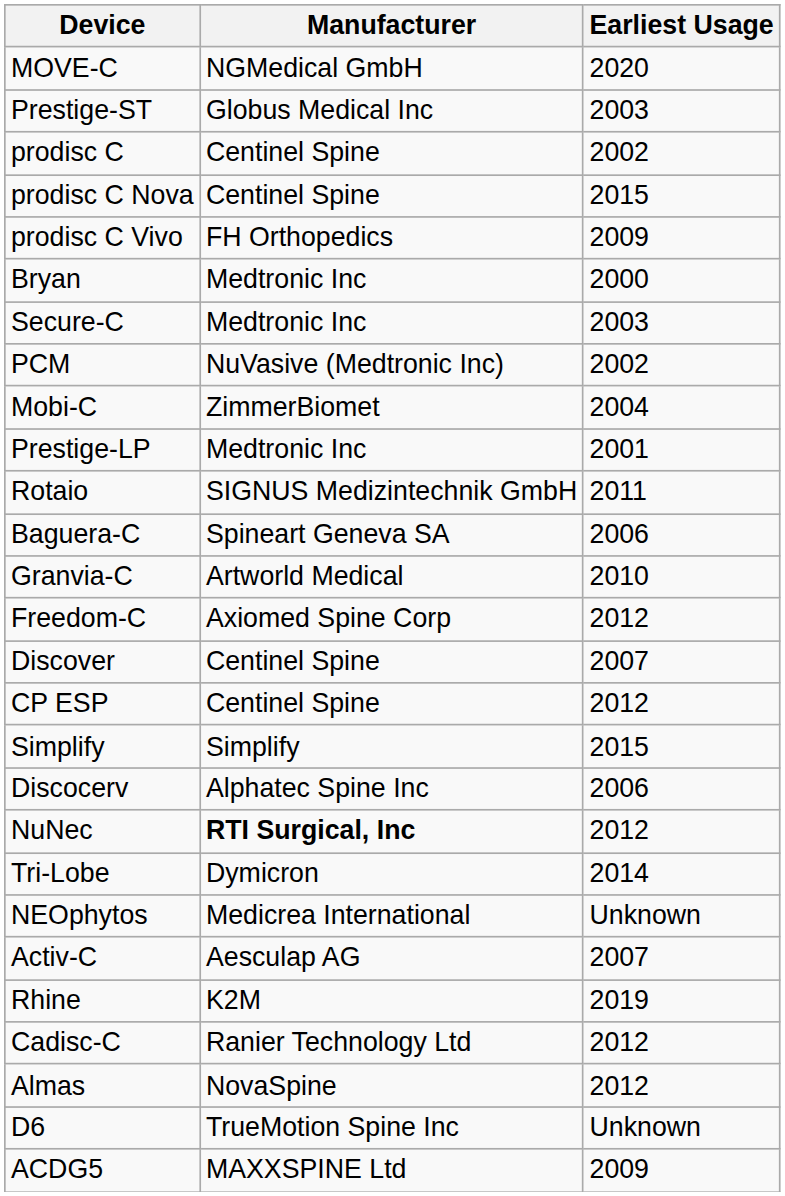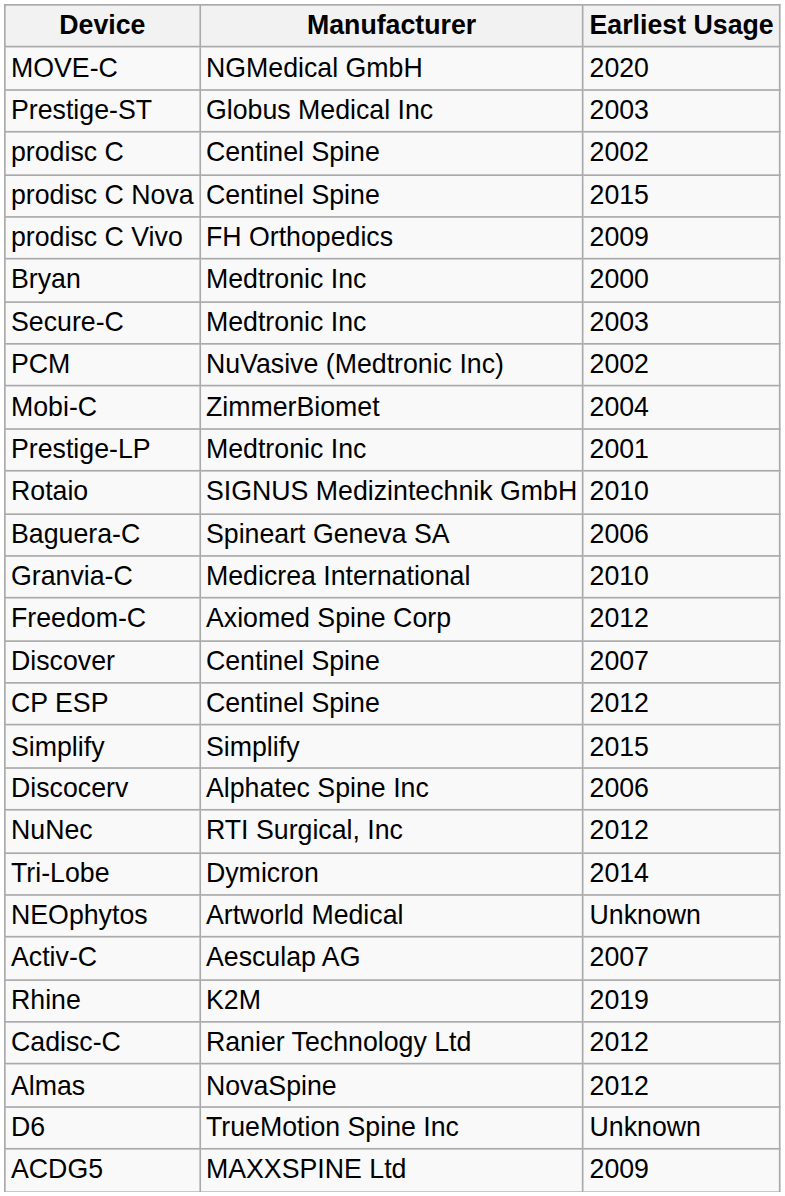Rotaio | Earliest Usage: 2011 -> 2010
Granvia-C | Manufacturer: Artworld Medical -> Medicrea International
NuNec | Manufacturer: bold -> normal
NEOphytos | Manufacturer: Medicrea International -> Artworld Medical
